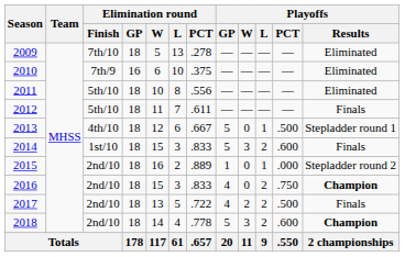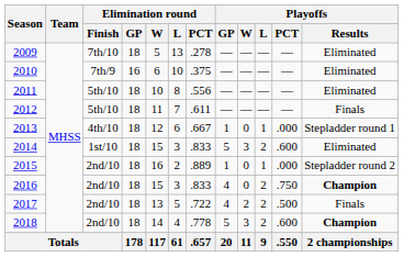2013 | Playoffs / GP: 5 -> 1
2013 | Playoffs / PCT: .500 -> .000
2014 | Playoffs / Results: Finals -> Eliminated
